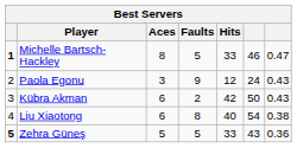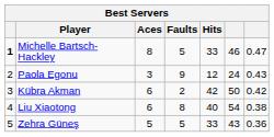Kübra Akman | column 7: 0.43 -> 0.42
Zehra Güneş | column 1: bold -> normal
